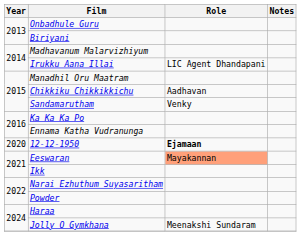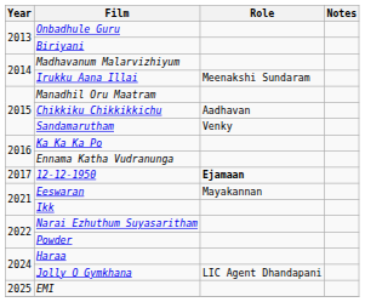Irukku Aana Illai | Role: LIC Agent Dhandapani -> Meenakshi Sundaram
12-12-1950 | Year: 2020 -> 2017
Eeswaran | Role: lightsalmon background -> no background
Jolly O Gymkhana | Role: Meenakshi Sundaram -> LIC Agent Dhandapani
+ row: 2025 | EMI
